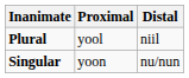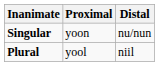rows swapped: Singular <-> Plural
